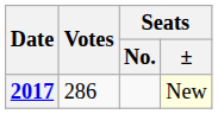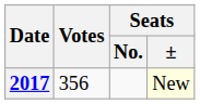2017 | Votes: 286 -> 356
